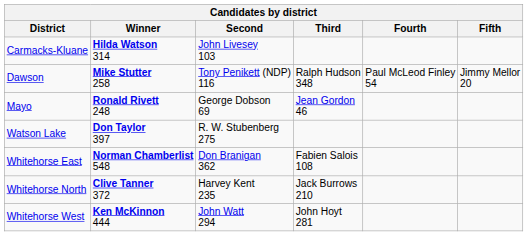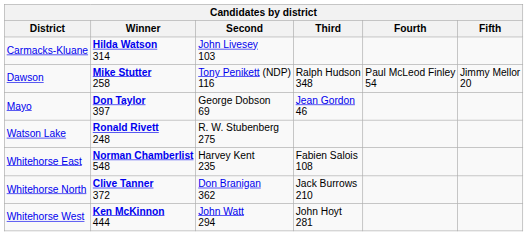Mayo | Winner: Ronald Rivett 248 -> Don Taylor 397
Watson Lake | Winner: Don Taylor 397 -> Ronald Rivett 248
Whitehorse East | Second: Don Branigan 362 -> Harvey Kent 235
Whitehorse North | Second: Harvey Kent 235 -> Don Branigan 362
